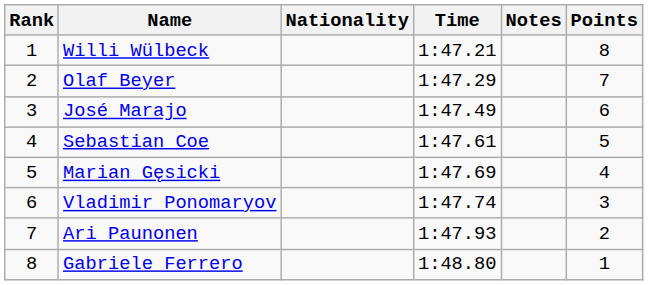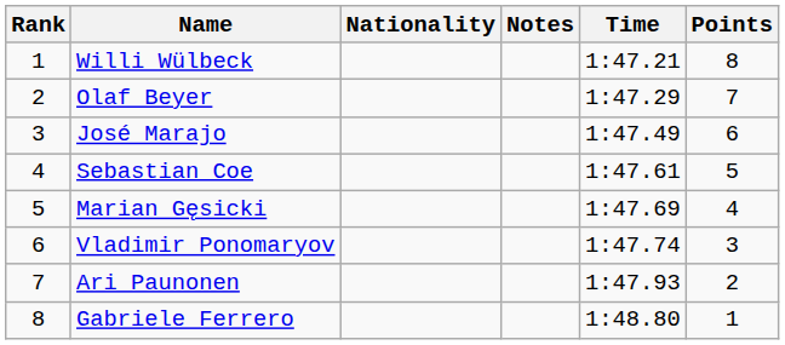columns swapped: Time <-> Notes
